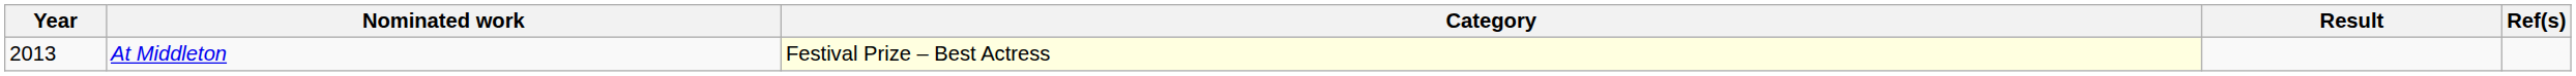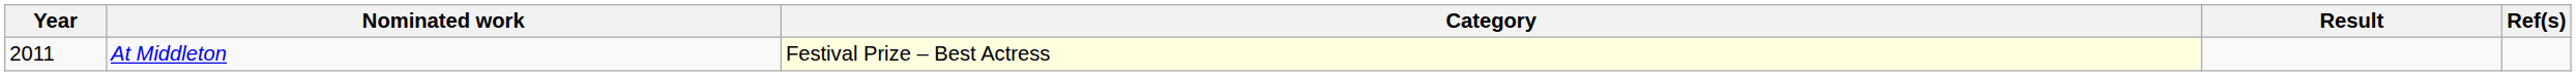At Middleton | Year: 2013 -> 2011
